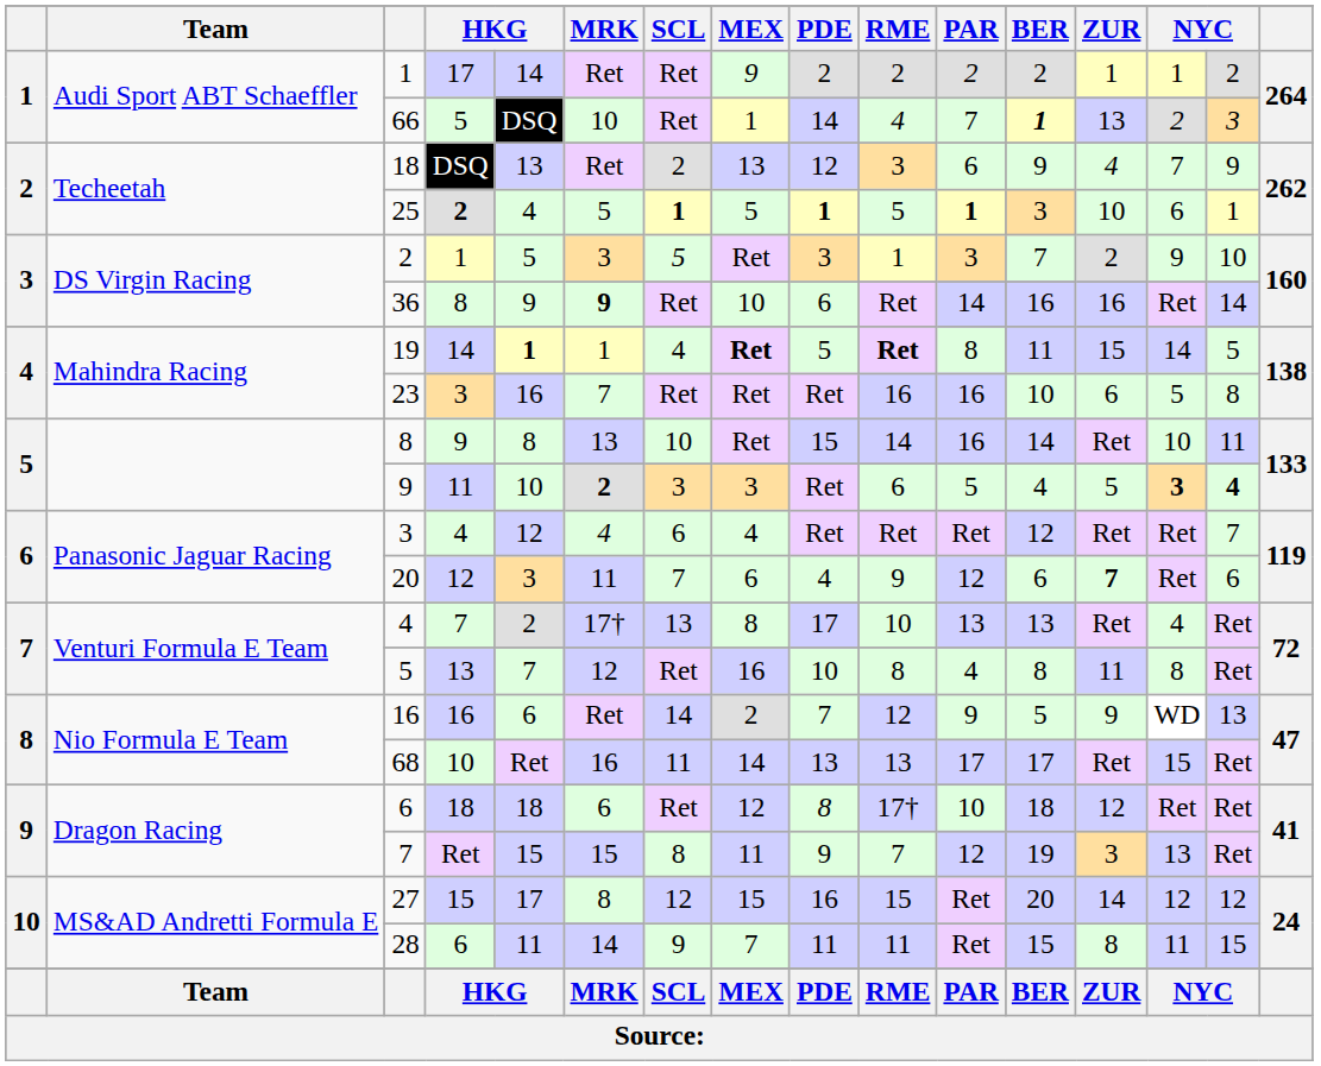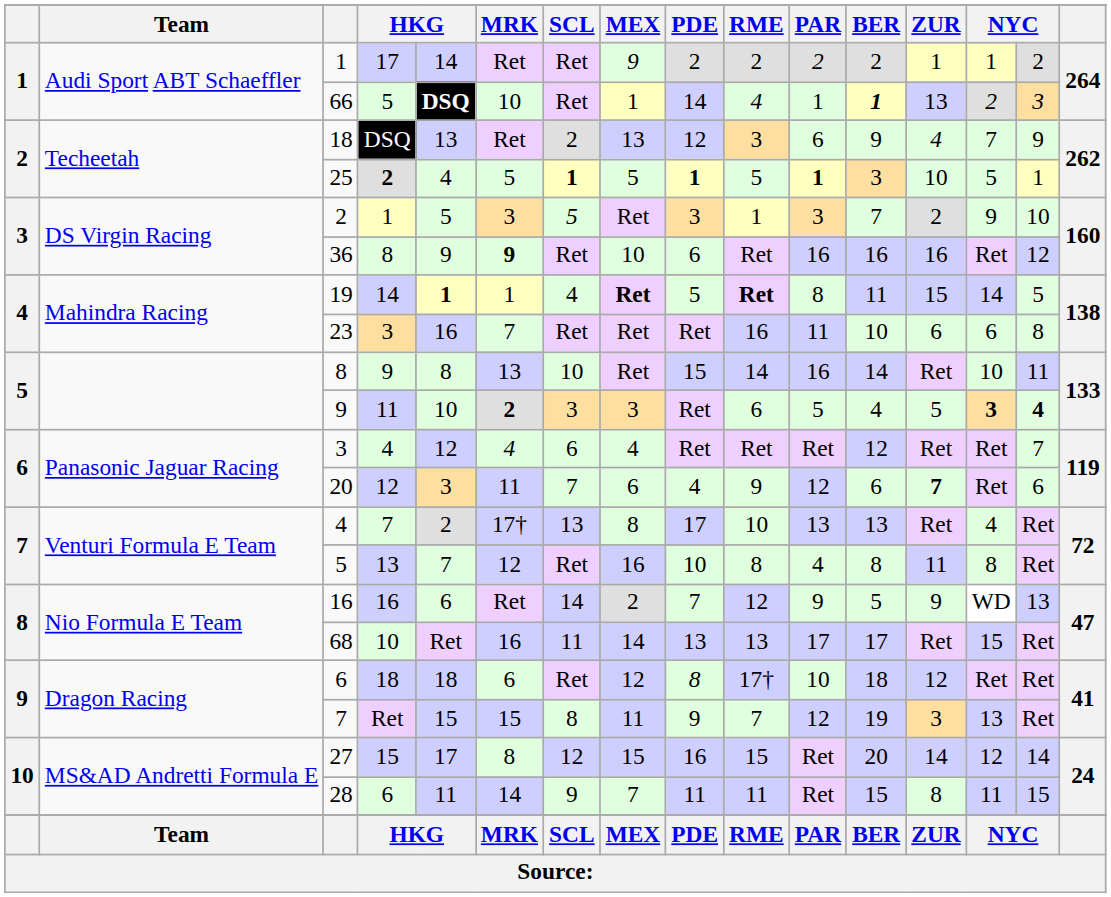66 | column 5: normal -> bold
66 | PAR: 7 -> 1
25 | column 14: 6 -> 5
36 | PAR: 14 -> 16
36 | column 15: 14 -> 12
23 | PAR: 16 -> 11
23 | column 14: 5 -> 6
27 | column 15: 12 -> 14
